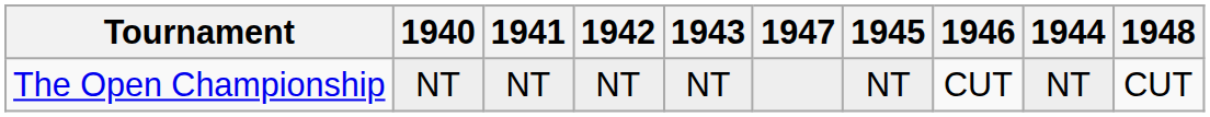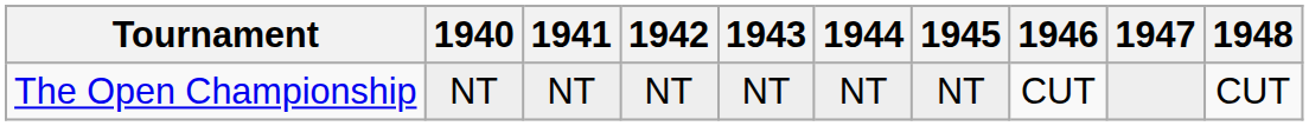columns swapped: 1944 <-> 1947
